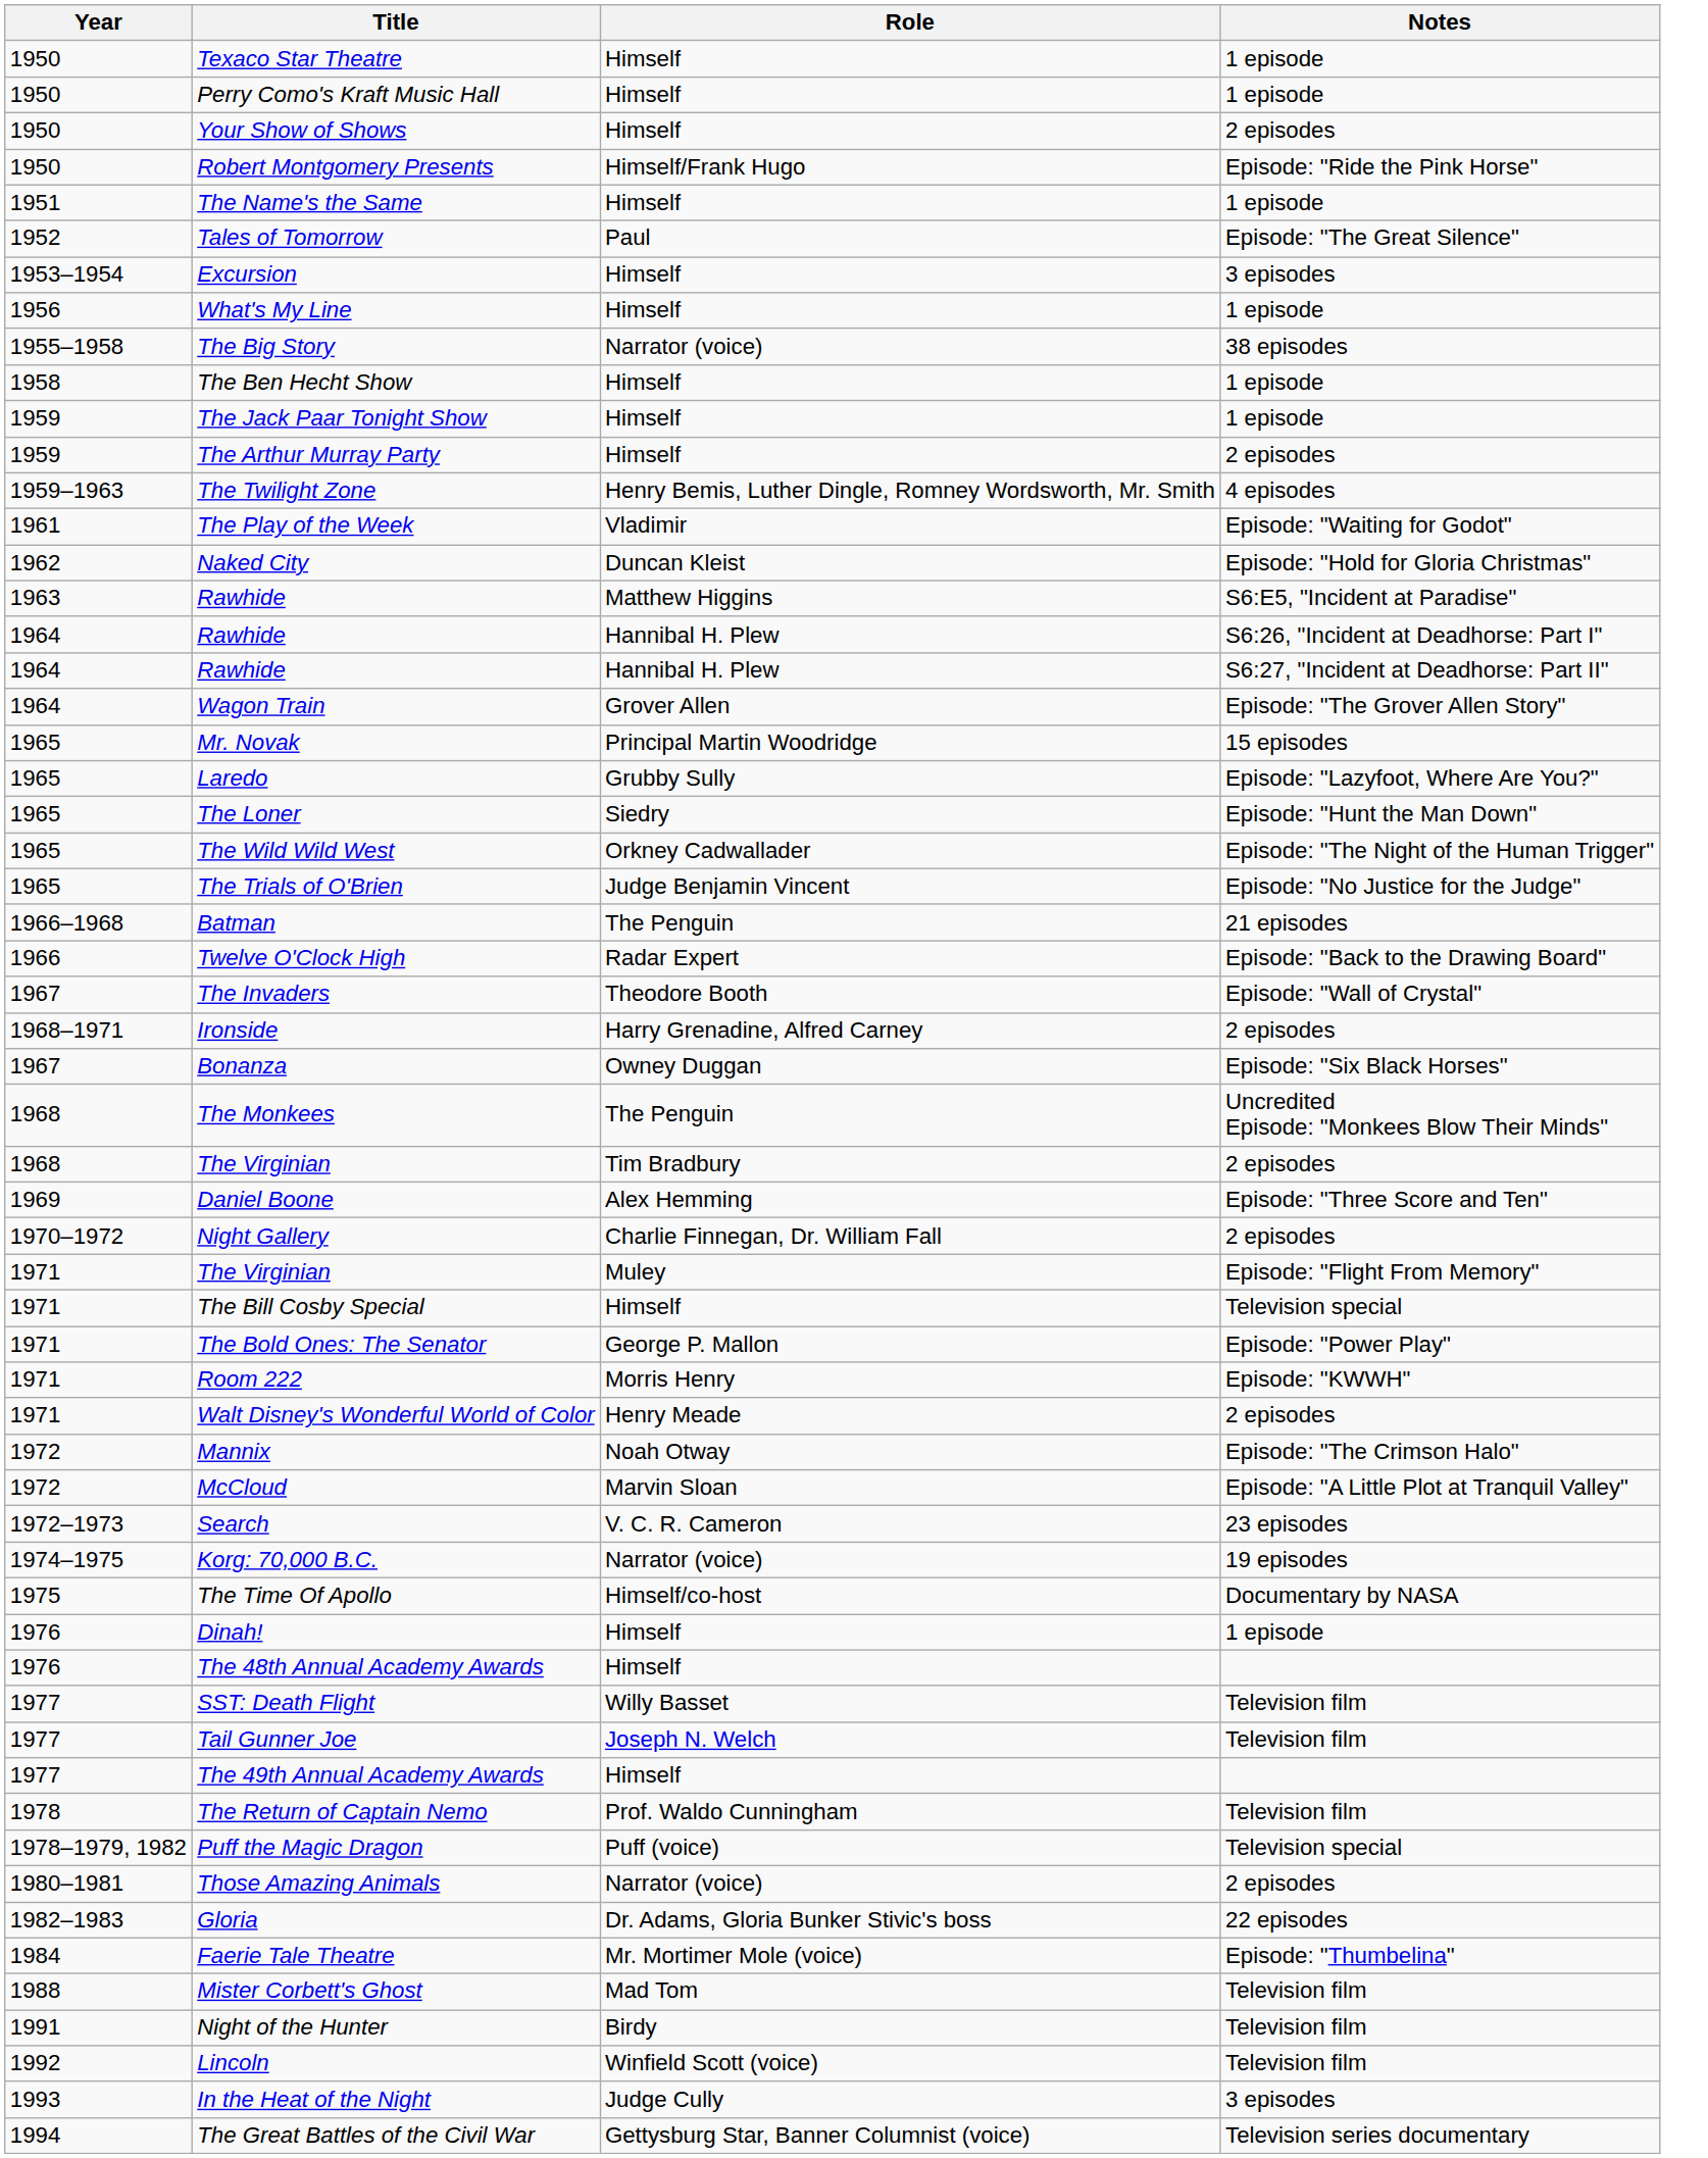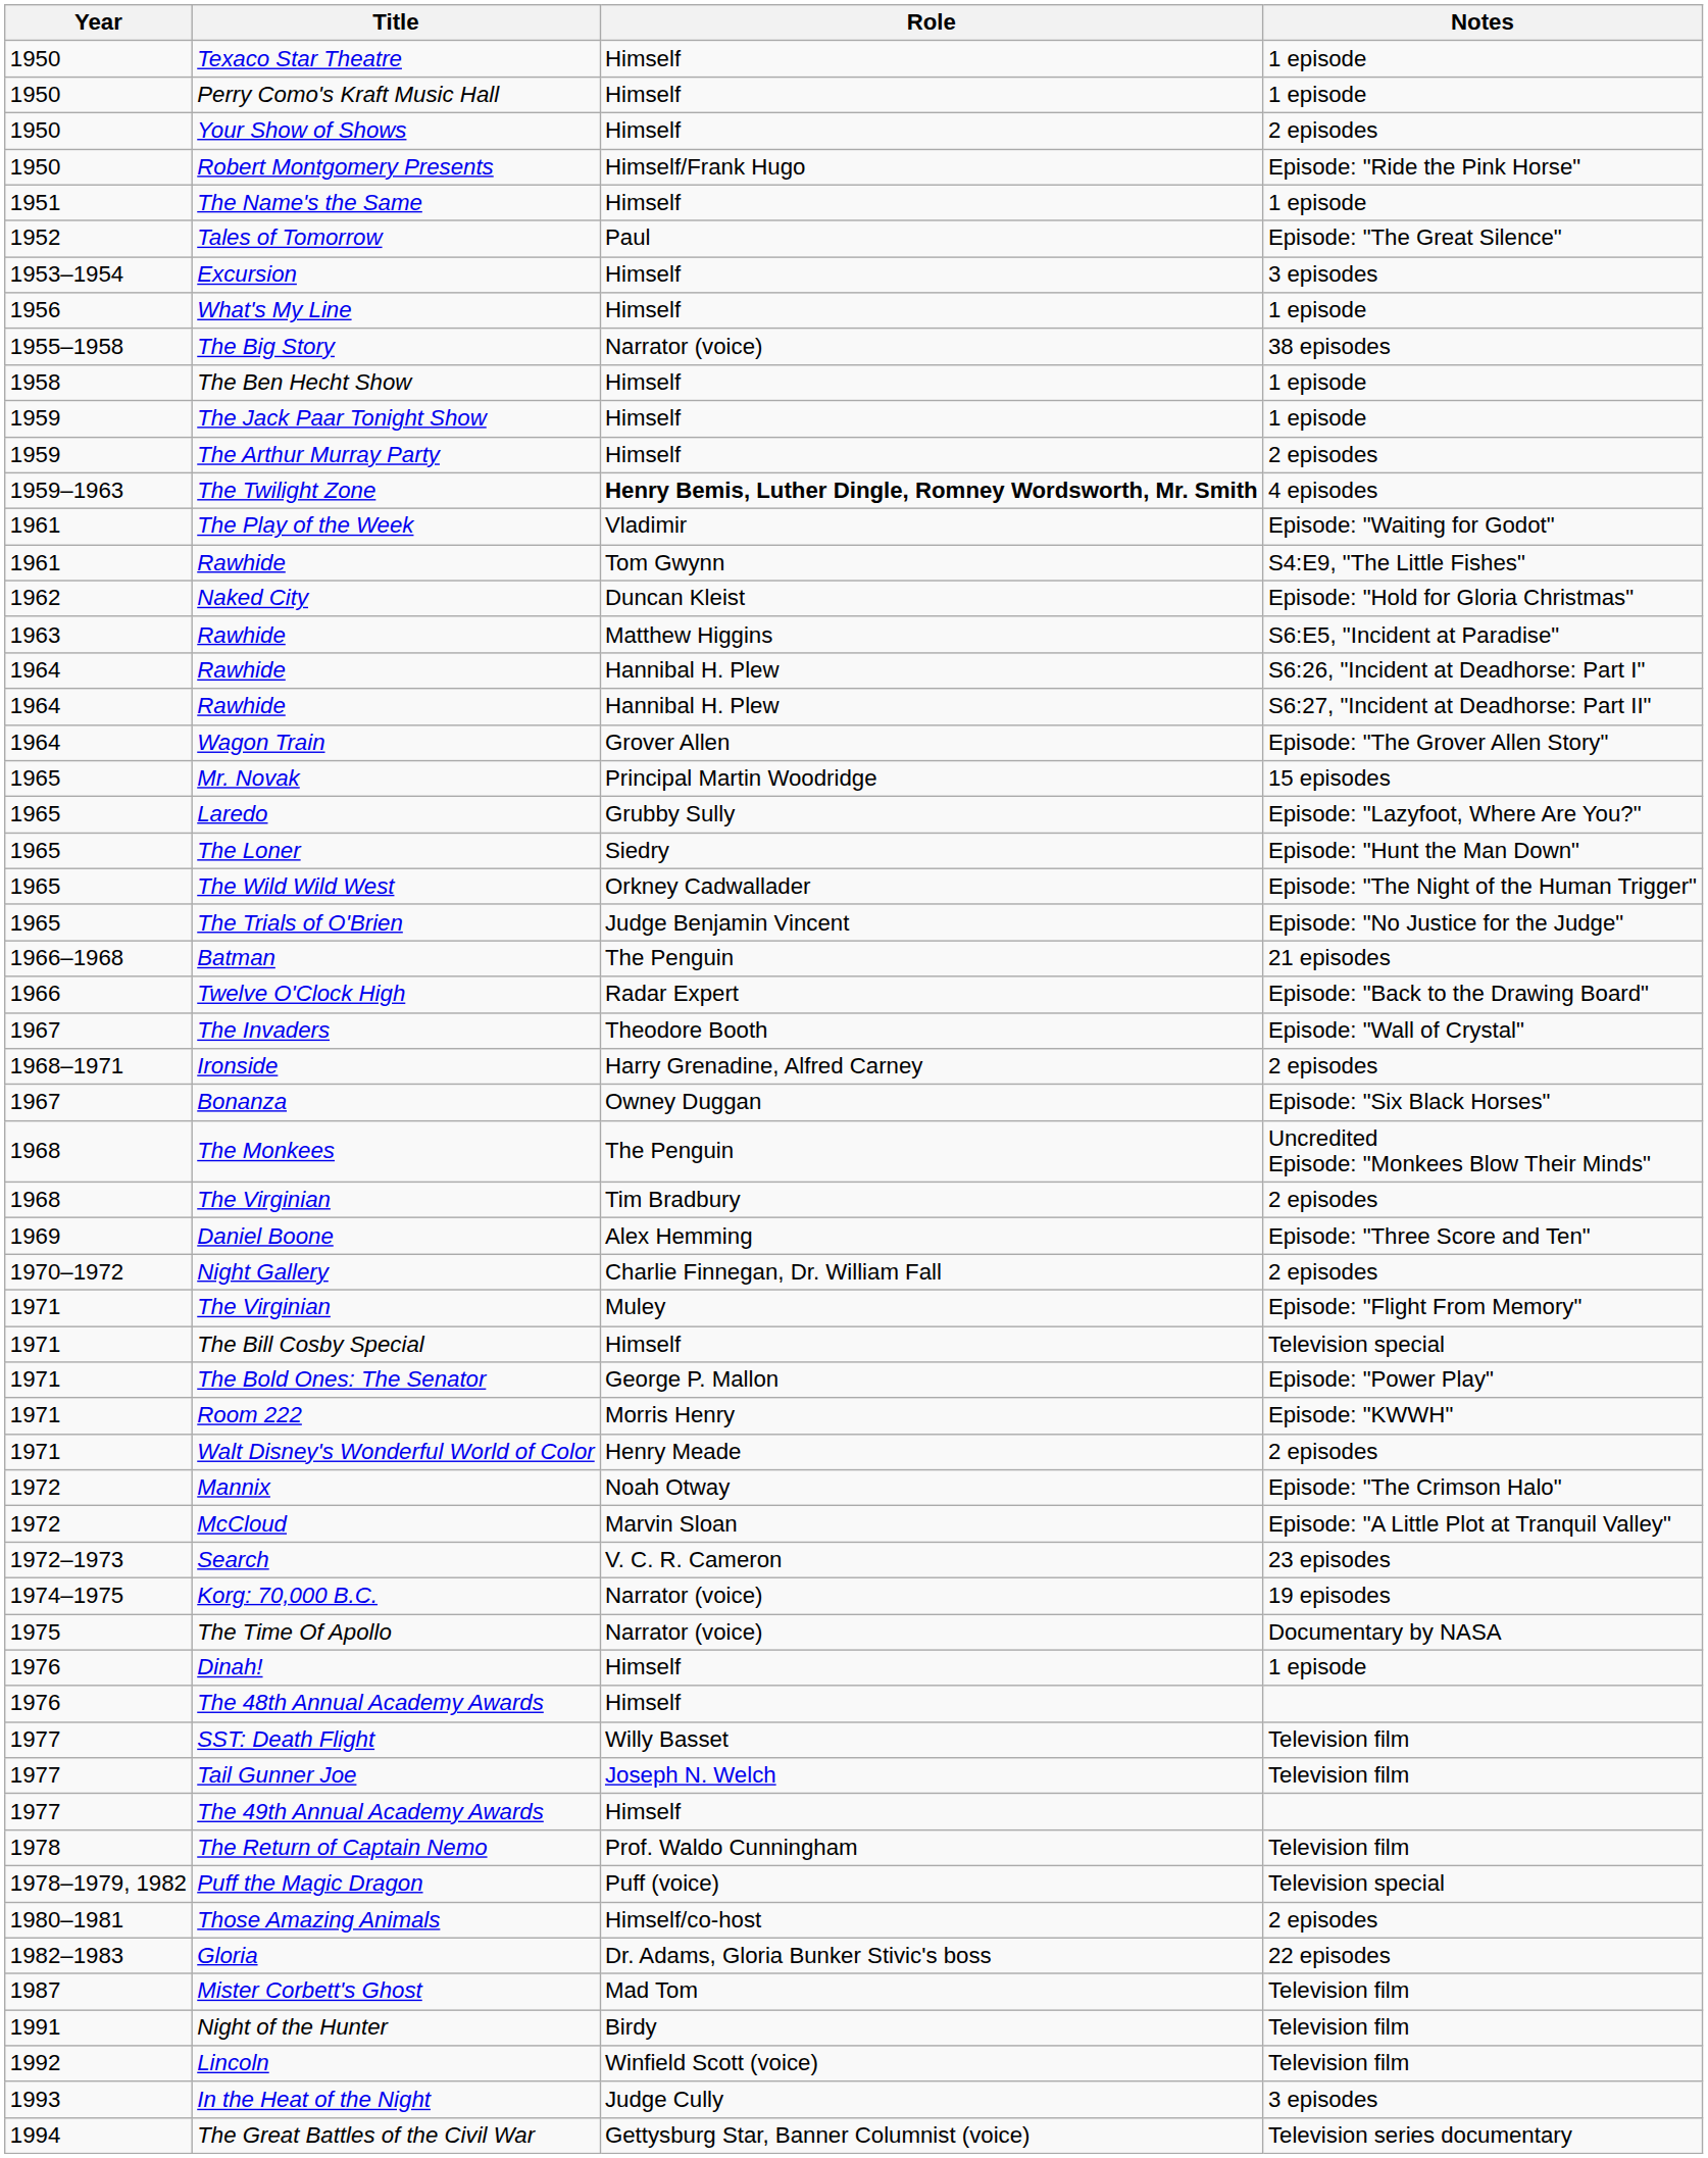The Twilight Zone | Role: normal -> bold
+ row: 1961 | Rawhide | Tom Gwynn | S4:E9, "The Little Fishes"
The Time Of Apollo | Role: Himself/co-host -> Narrator (voice)
Those Amazing Animals | Role: Narrator (voice) -> Himself/co-host
- row: 1984 | Faerie Tale Theatre | Mr. Mortimer Mole (voice) | Episode: "Thumbelina"
Mister Corbett's Ghost | Year: 1988 -> 1987
